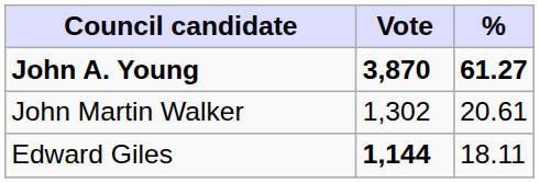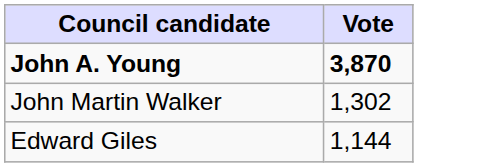- column: % | 61.27 | 20.61 | 18.11
Edward Giles | Vote: bold -> normal
